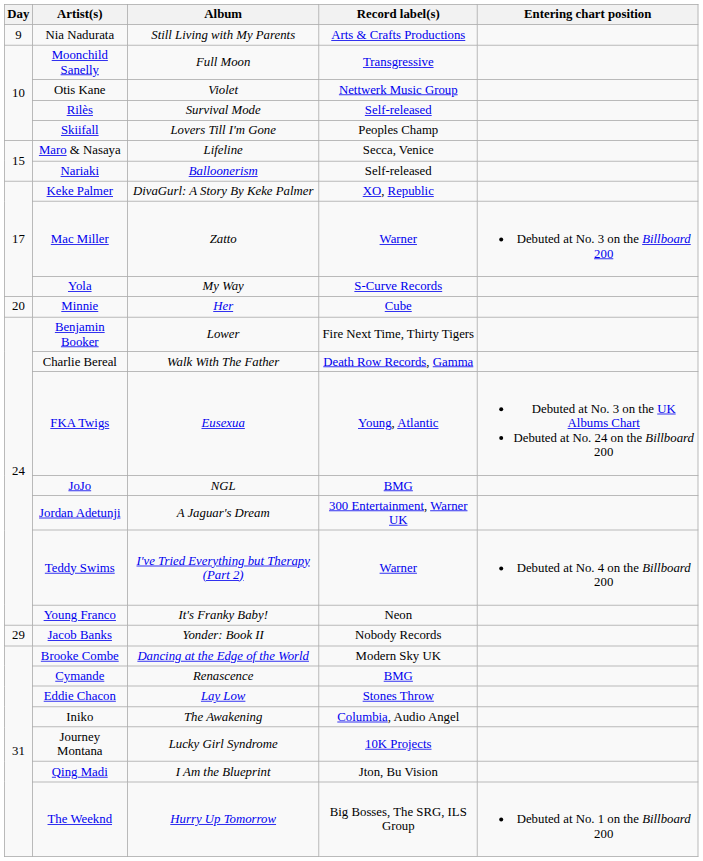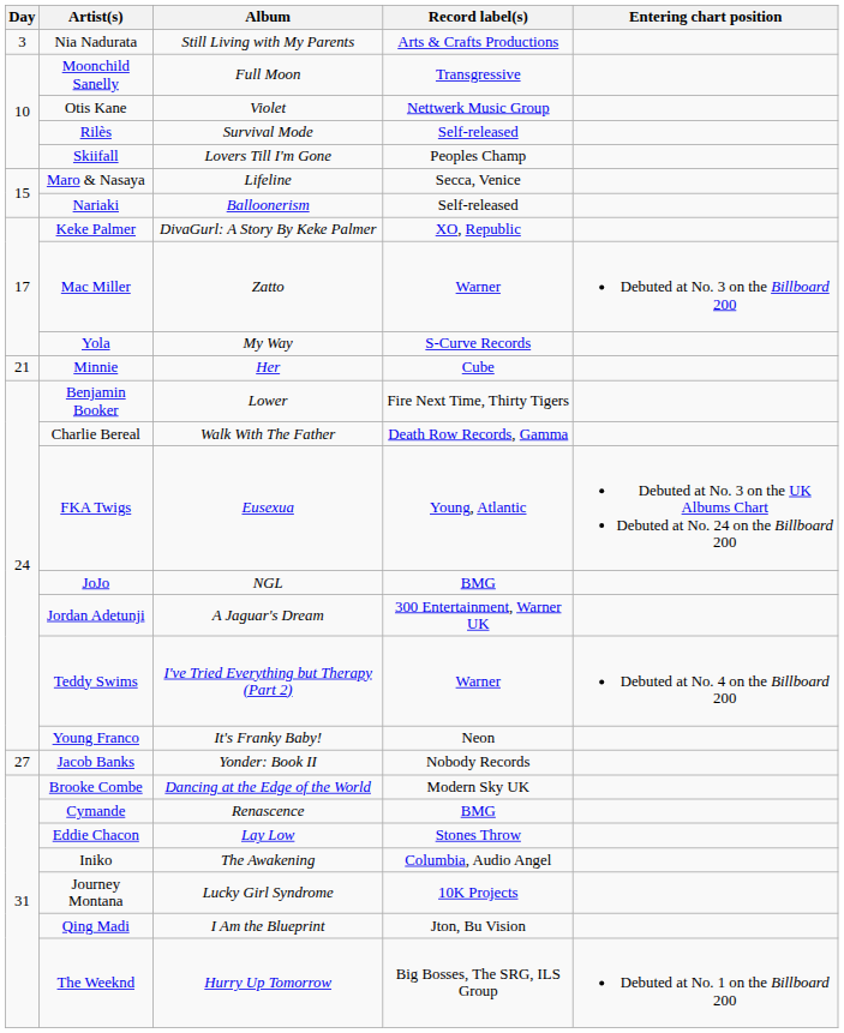Nia Nadurata | Day: 9 -> 3
Minnie | Day: 20 -> 21
Jacob Banks | Day: 29 -> 27
